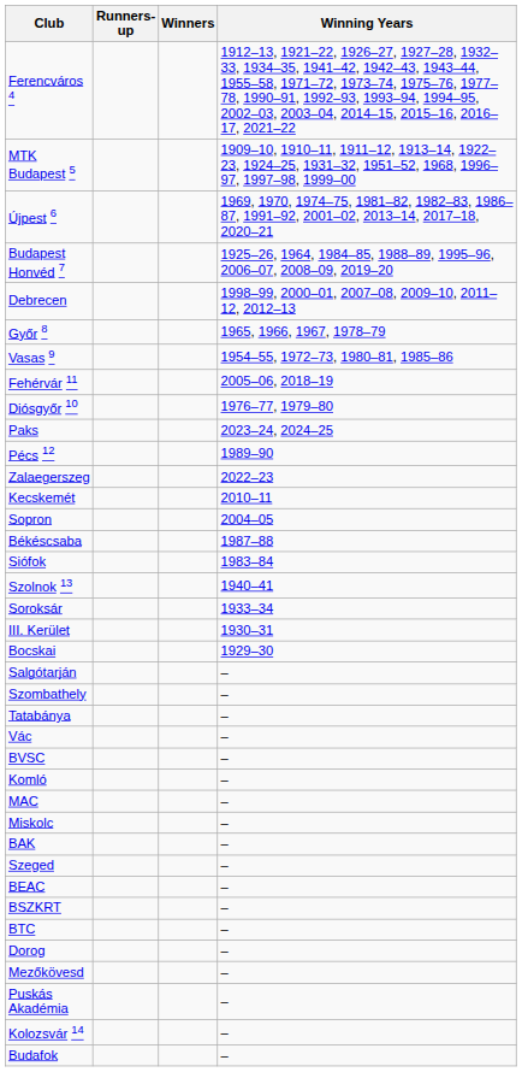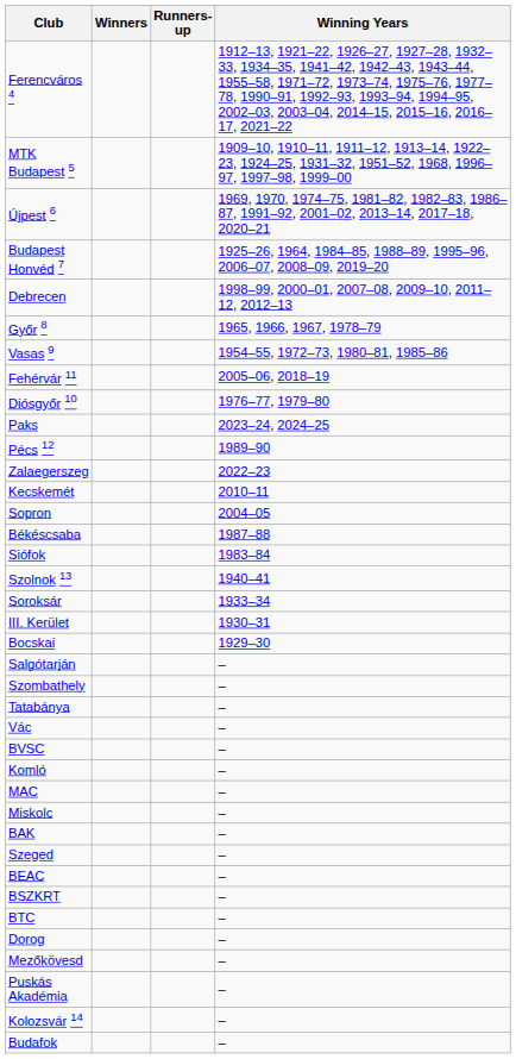columns swapped: Winners <-> Runners-up
